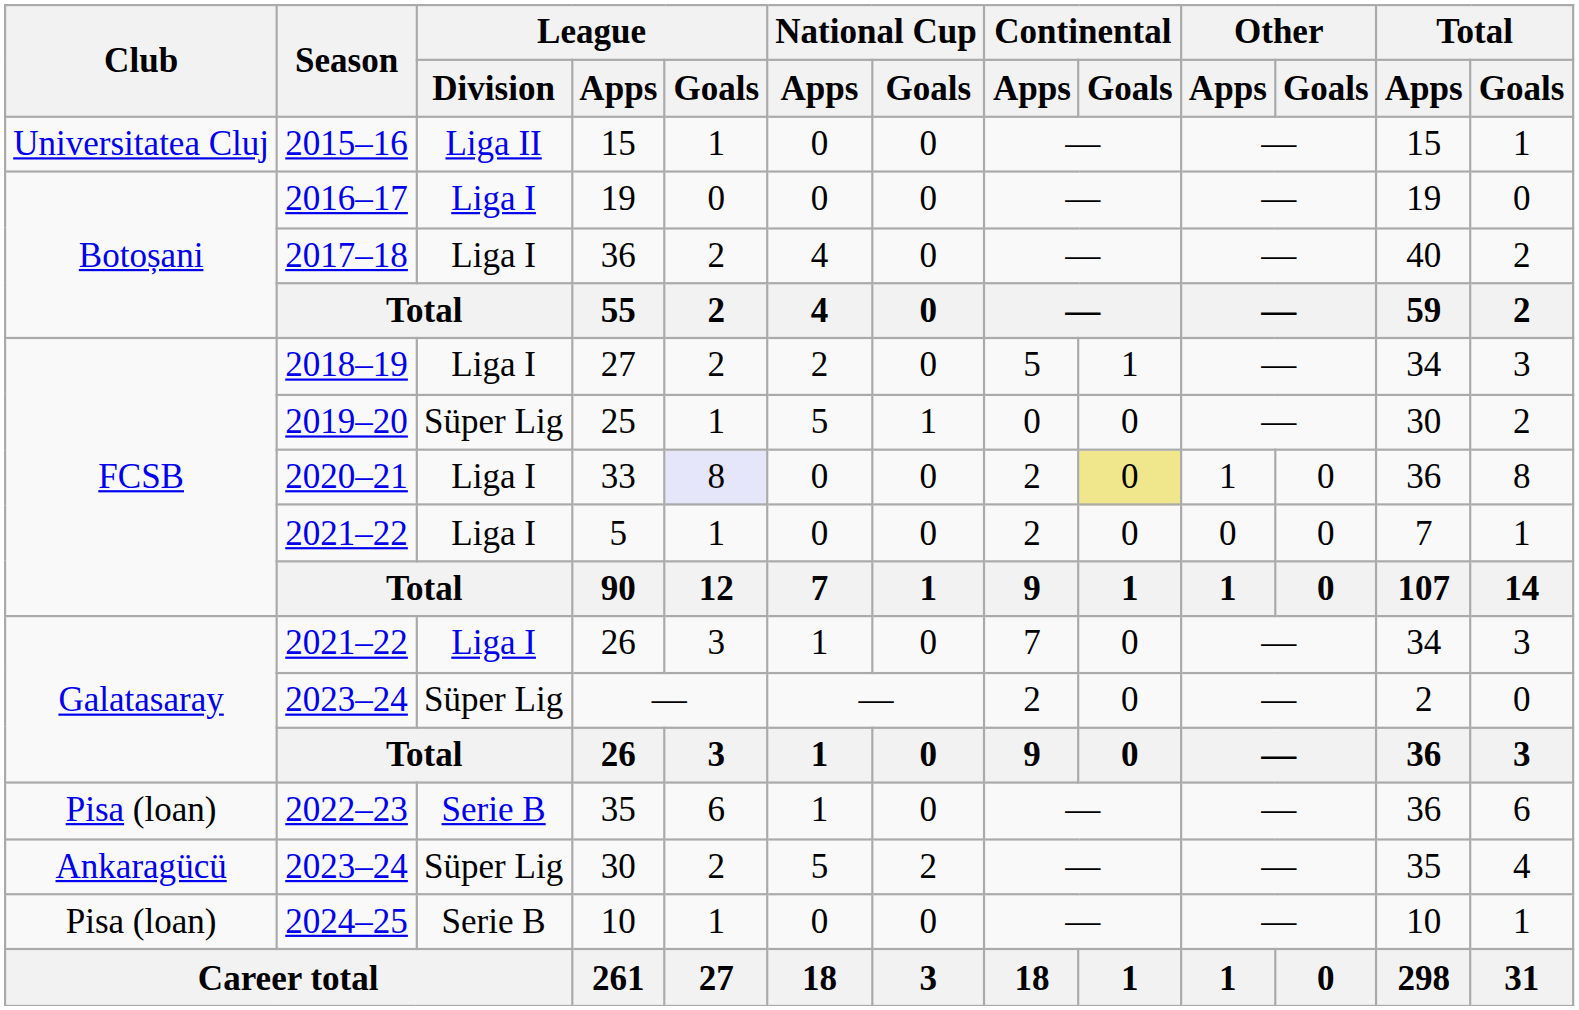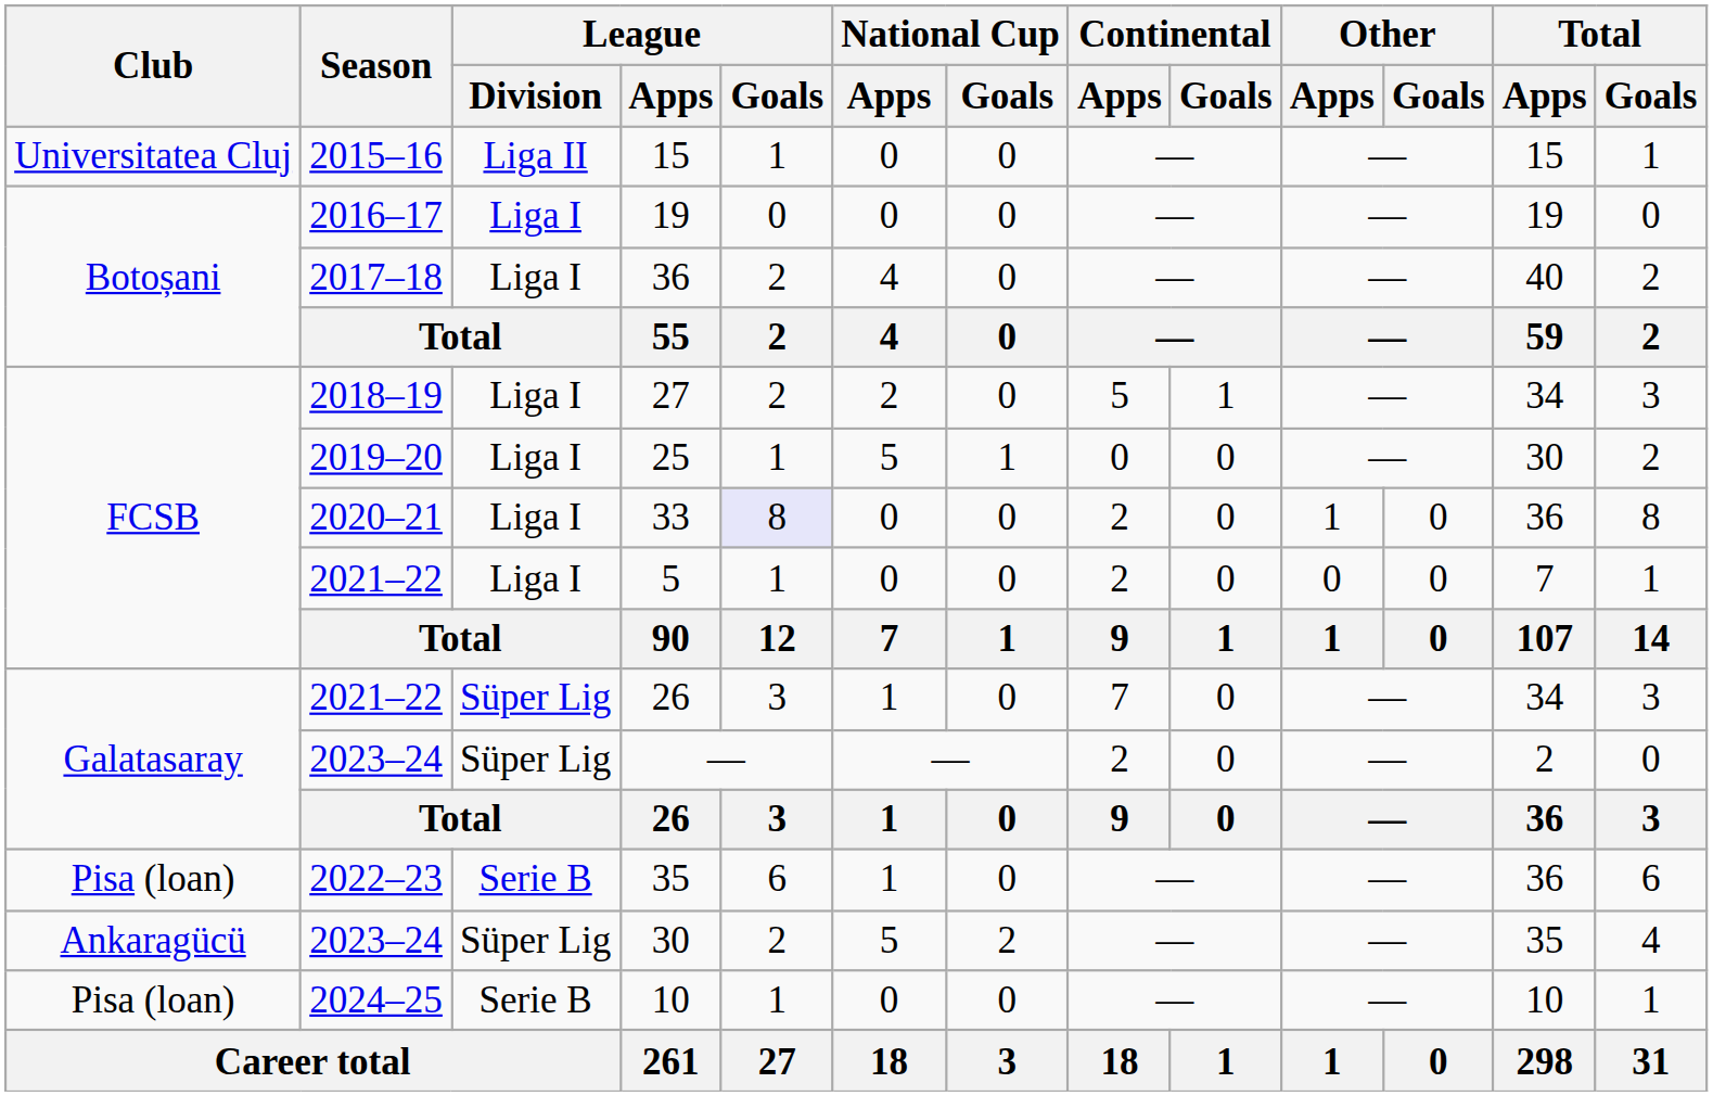25 | League / Division: Süper Lig -> Liga I
33 | Continental / Goals: khaki background -> no background
2021–22 / 26 | League / Division: Liga I -> Süper Lig
